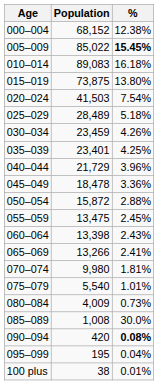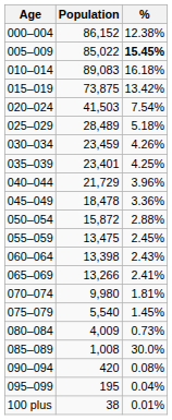000–004 | Population: 68,152 -> 86,152
015–019 | %: 13.80% -> 13.42%
075–079 | %: 1.01% -> 1.45%
090–094 | %: bold -> normal
